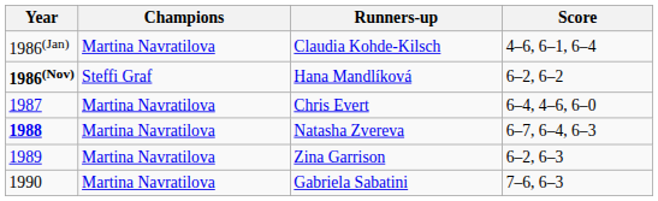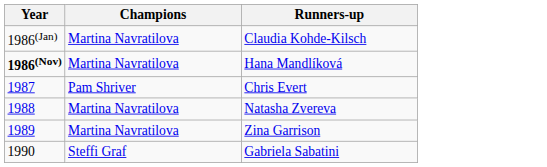- column: Score | 4–6, 6–1, 6–4 | 6–2, 6–2 | 6–4, 4–6, 6–0 | 6–7, 6–4, 6–3 | 6–2, 6–3 | 7–6, 6–3
Hana Mandlíková | Champions: Steffi Graf -> Martina Navratilova
Chris Evert | Champions: Martina Navratilova -> Pam Shriver
Natasha Zvereva | Year: bold -> normal
Gabriela Sabatini | Champions: Martina Navratilova -> Steffi Graf
